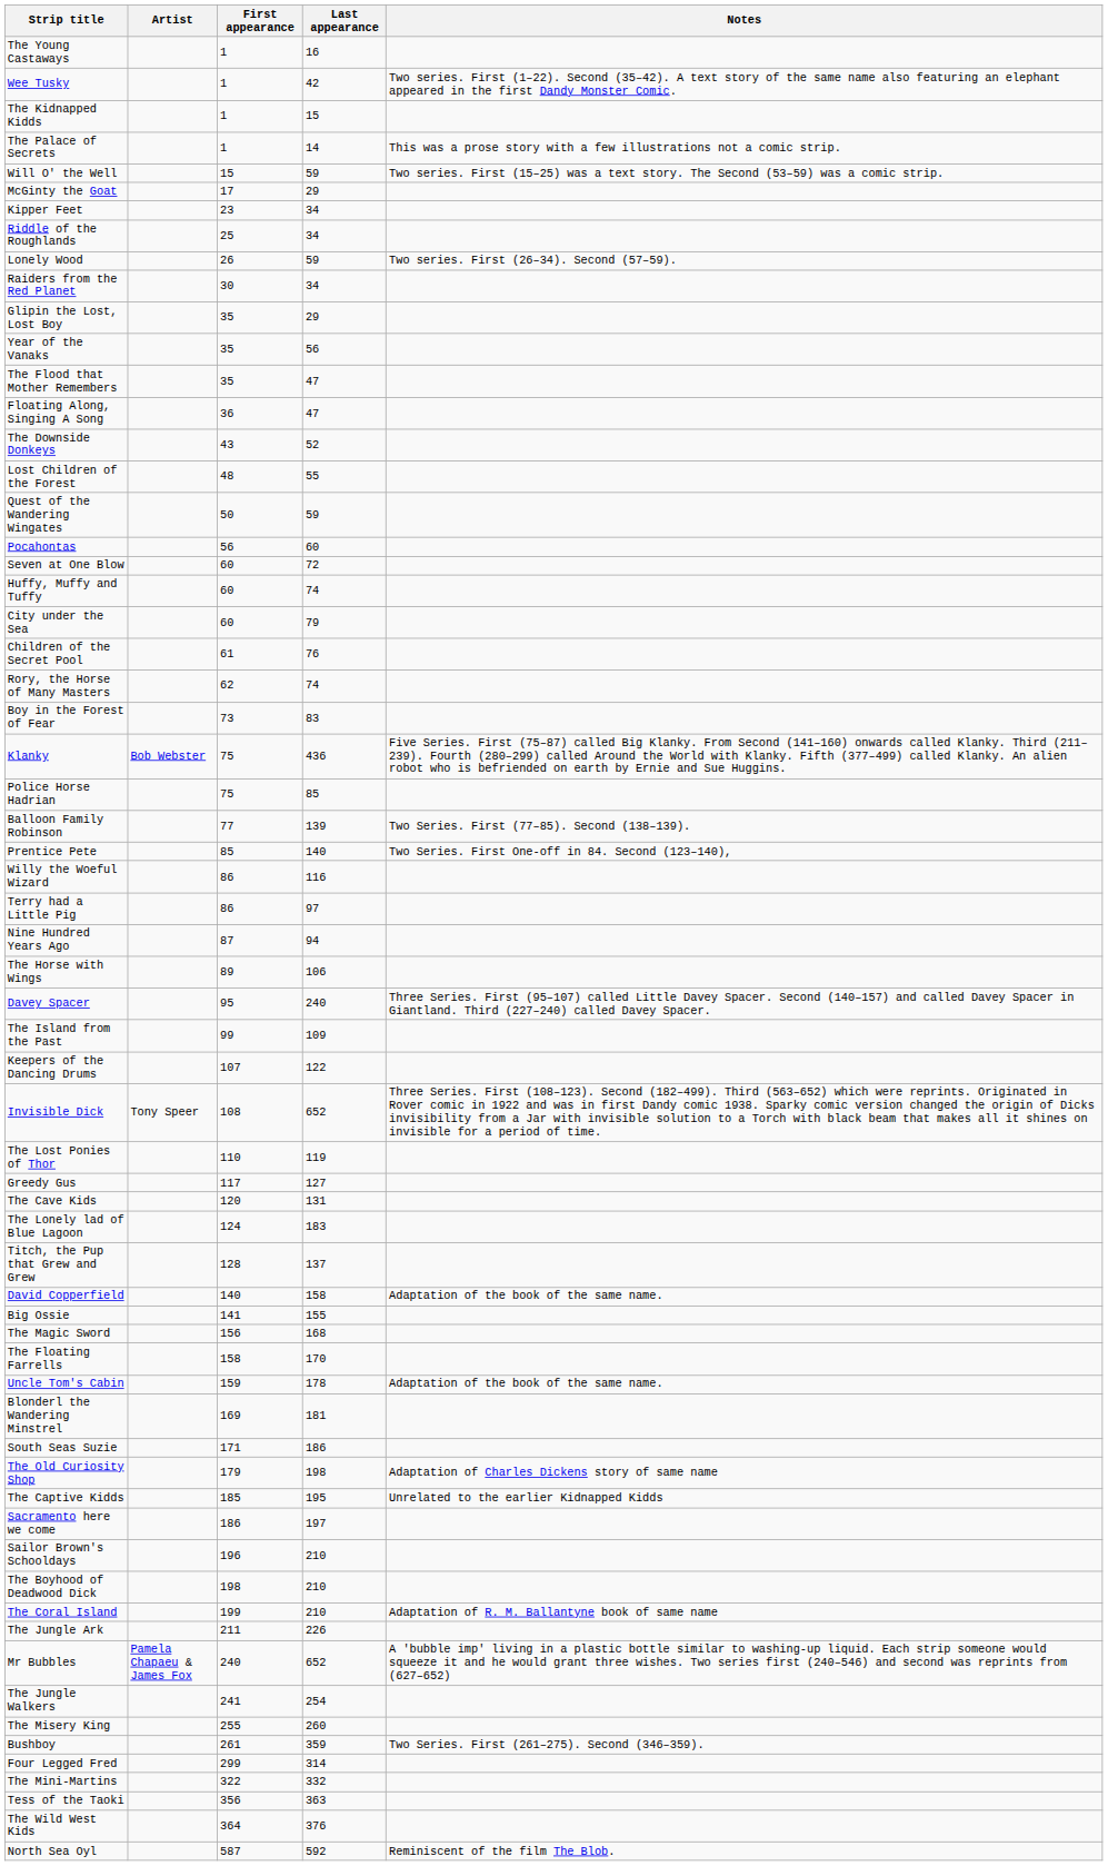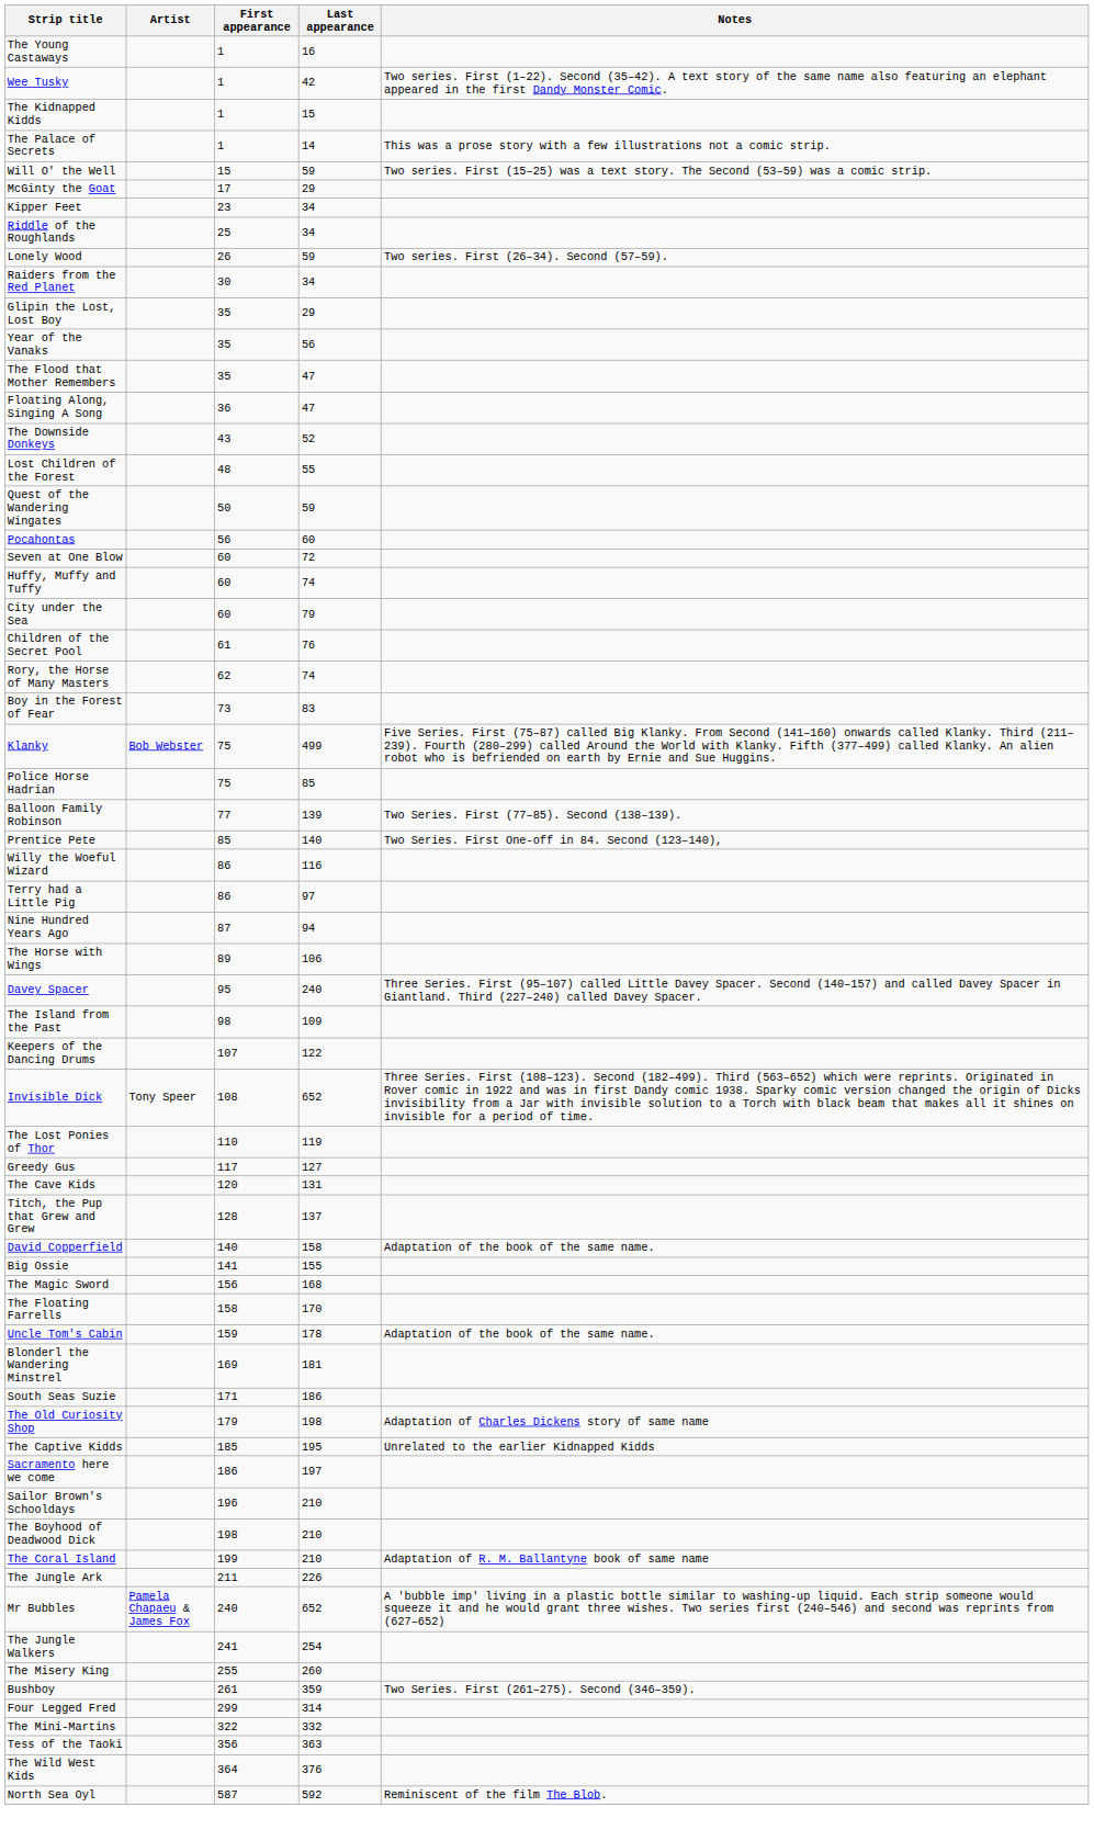Klanky | Last appearance: 436 -> 499
The Island from the Past | First appearance: 99 -> 98
- row: The Lonely lad of Blue Lagoon | 124 | 183
